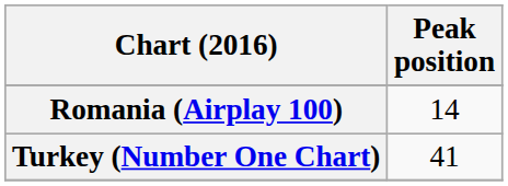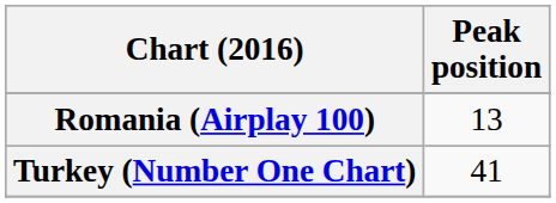Romania (Airplay 100) | Peak position: 14 -> 13
